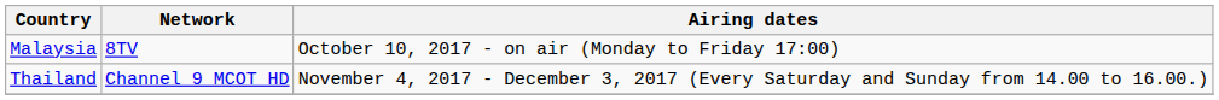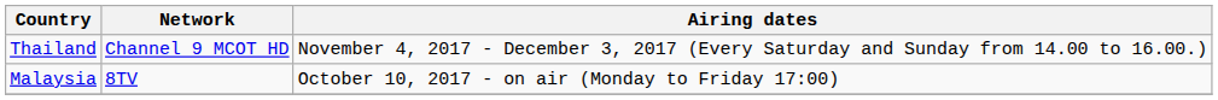rows swapped: Malaysia <-> Thailand
